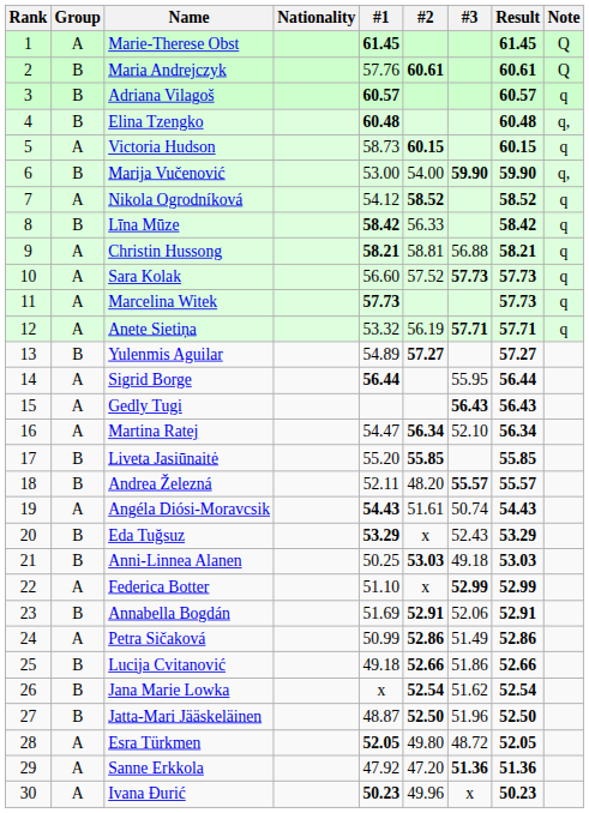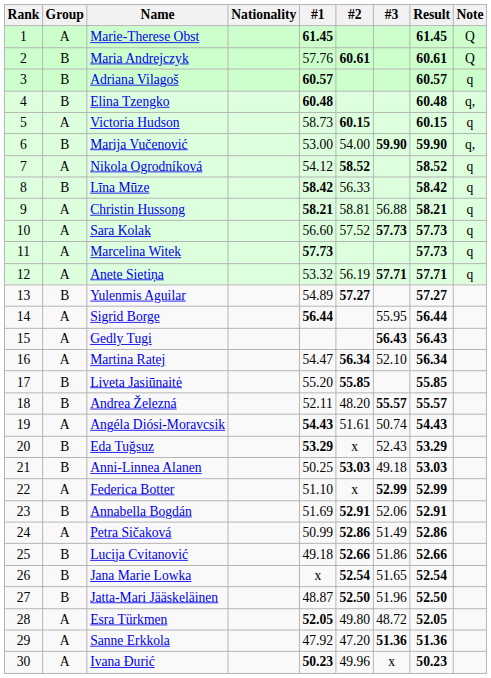Jana Marie Lowka | #3: 51.62 -> 51.65
